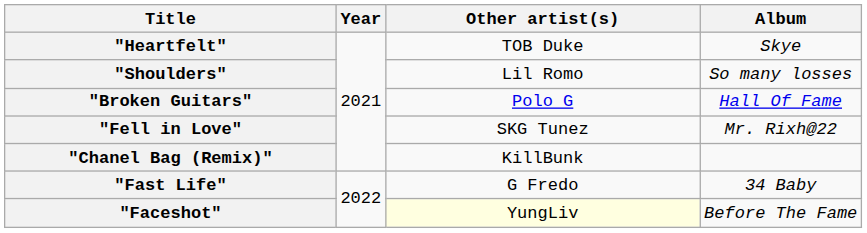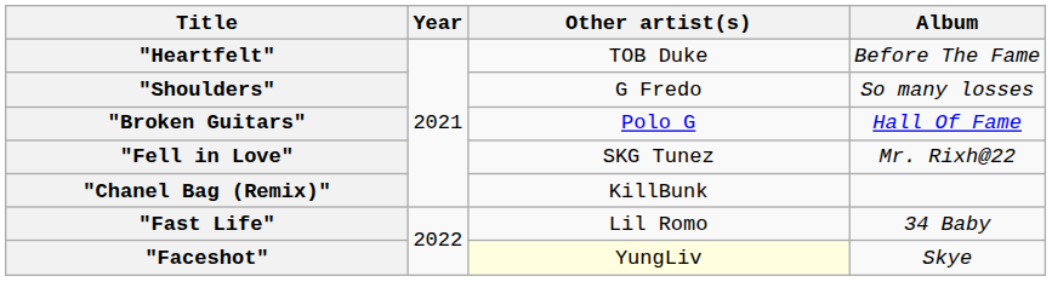"Heartfelt" | Album: Skye -> Before The Fame
"Shoulders" | Other artist(s): Lil Romo -> G Fredo
"Fast Life" | Other artist(s): G Fredo -> Lil Romo
"Faceshot" | Album: Before The Fame -> Skye
